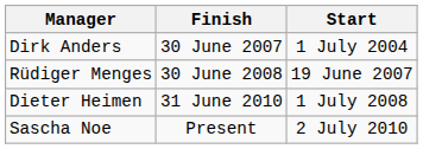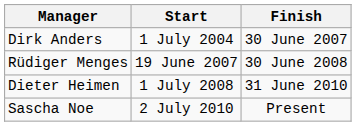columns swapped: Start <-> Finish
